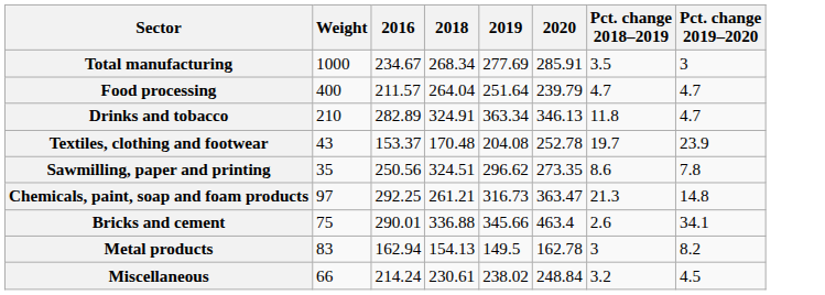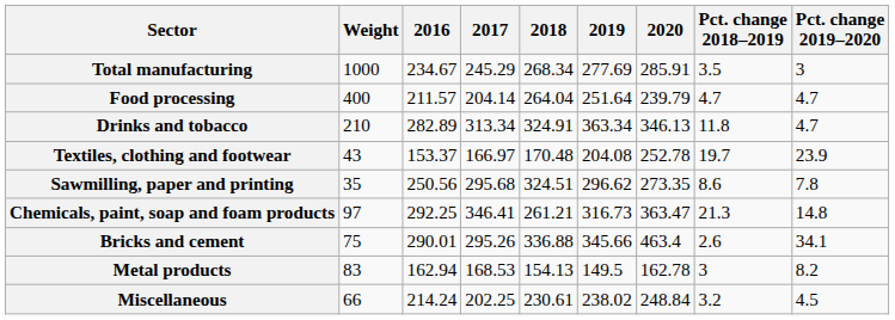+ column: 2017 | 245.29 | 204.14 | 313.34 | 166.97 | 295.68 | 346.41 | 295.26 | 168.53 | 202.25
